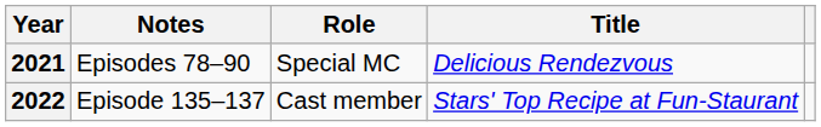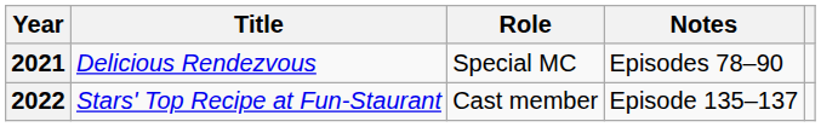columns swapped: Title <-> Notes
